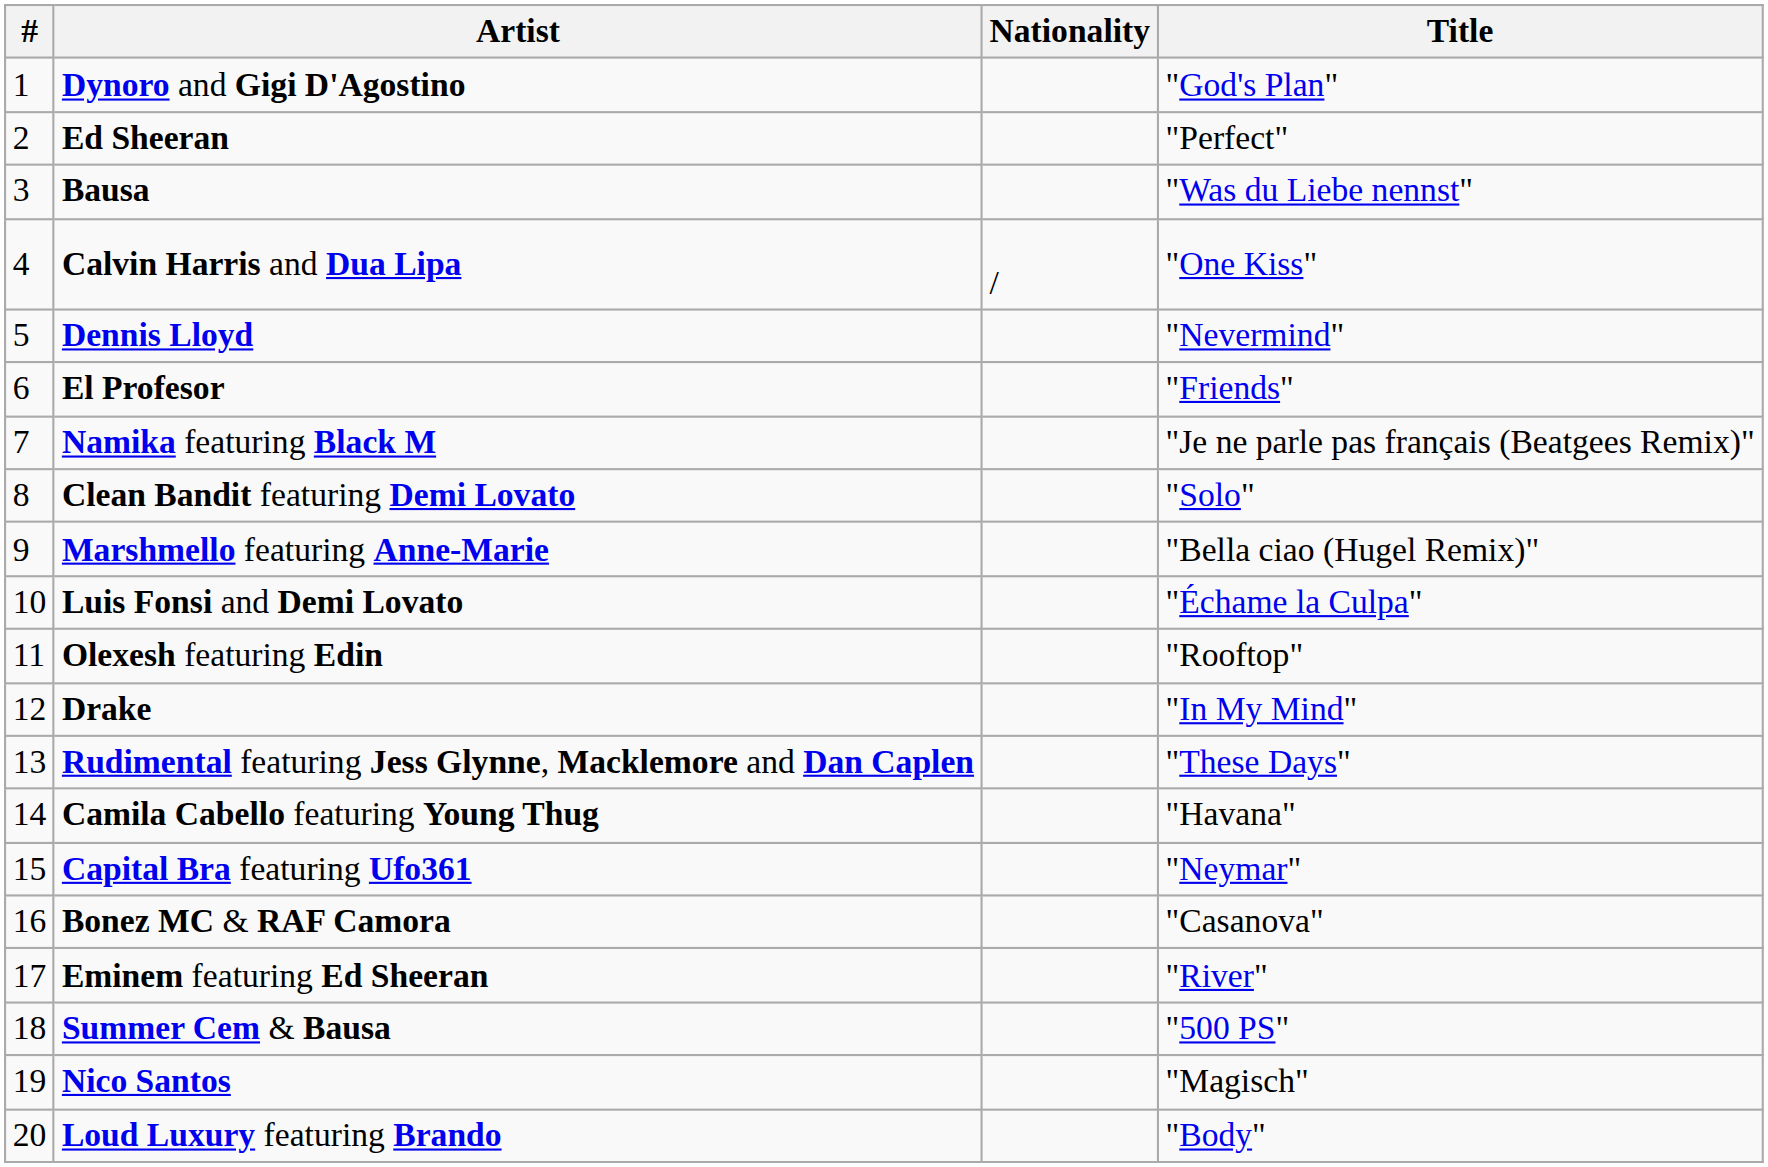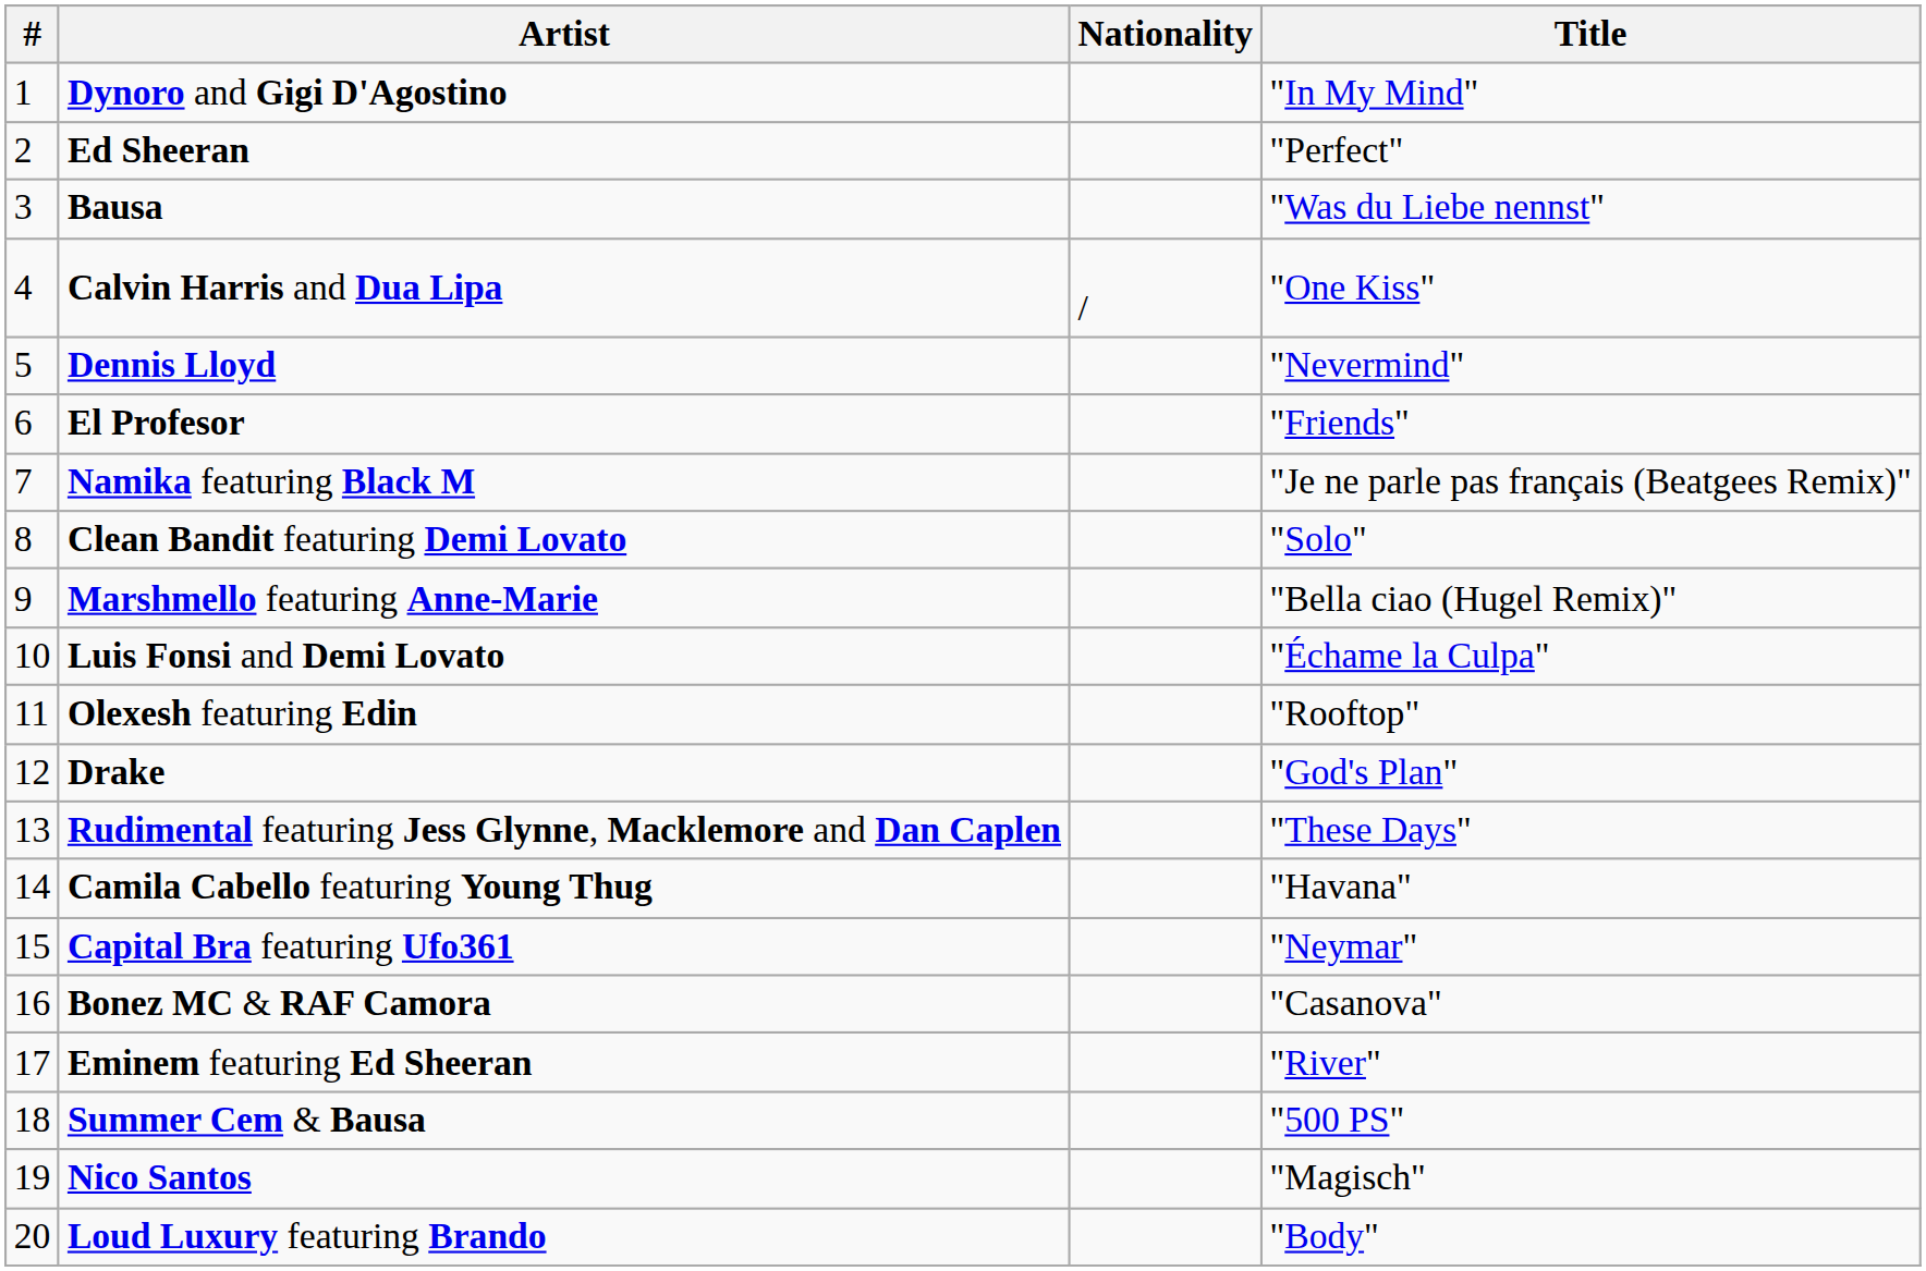Dynoro and Gigi D'Agostino | Title: "God's Plan" -> "In My Mind"
Drake | Title: "In My Mind" -> "God's Plan"
